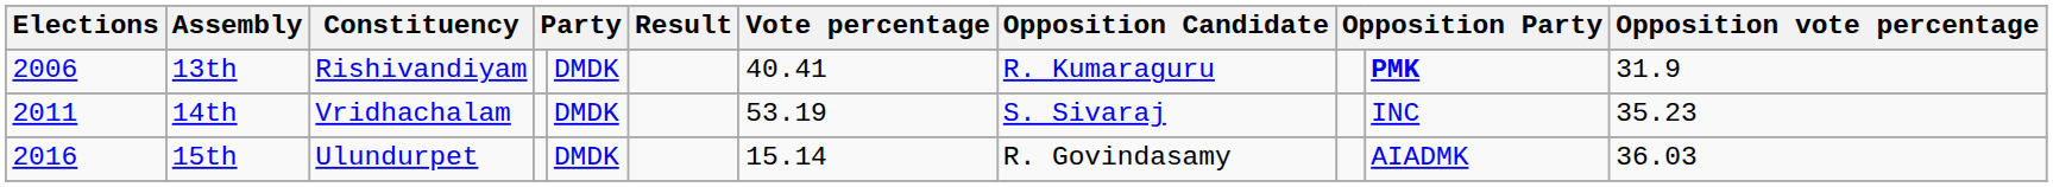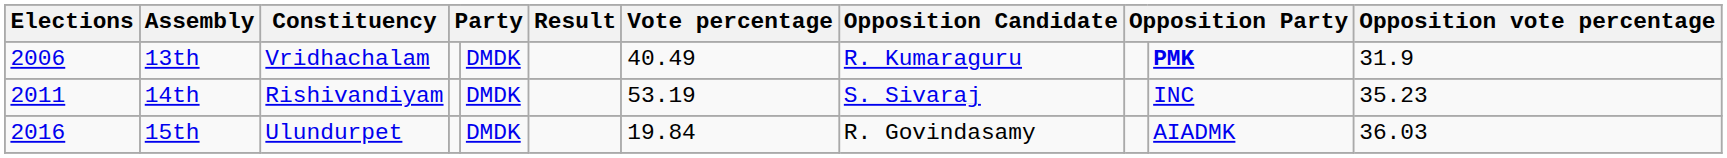13th | Constituency: Rishivandiyam -> Vridhachalam
13th | Vote percentage: 40.41 -> 40.49
14th | Constituency: Vridhachalam -> Rishivandiyam
15th | Vote percentage: 15.14 -> 19.84
